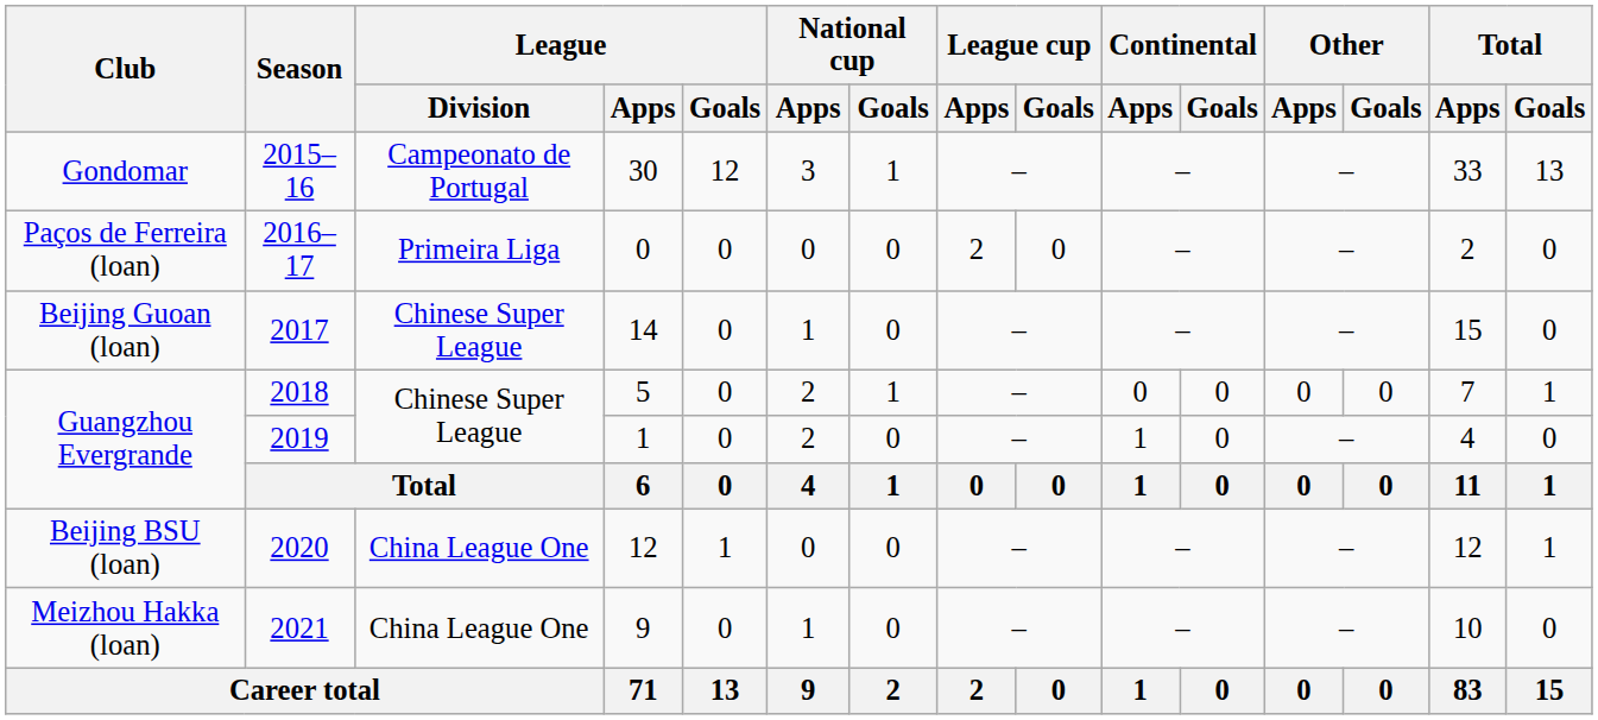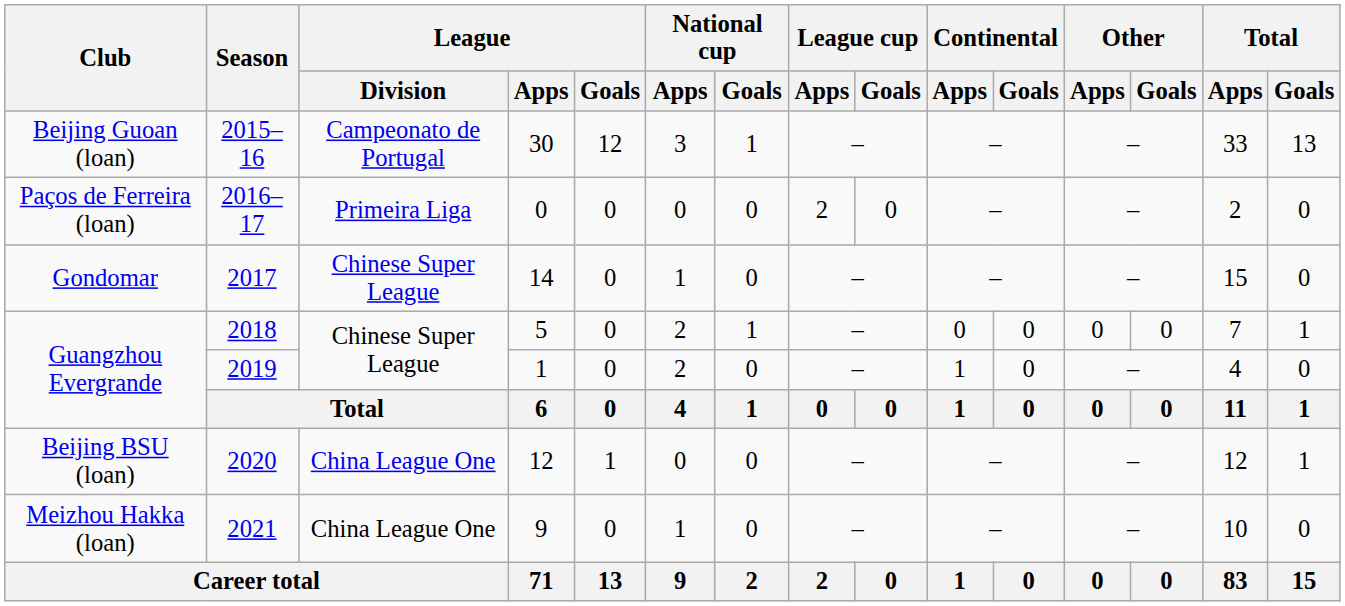2015–16 | Club: Gondomar -> Beijing Guoan (loan)
2017 | Club: Beijing Guoan (loan) -> Gondomar
